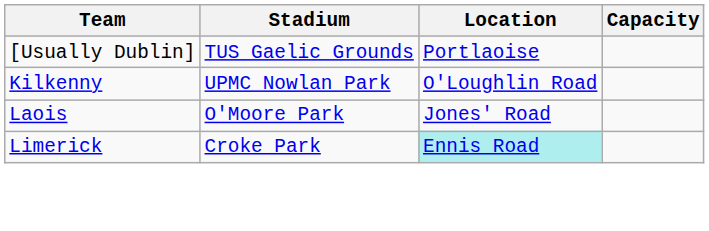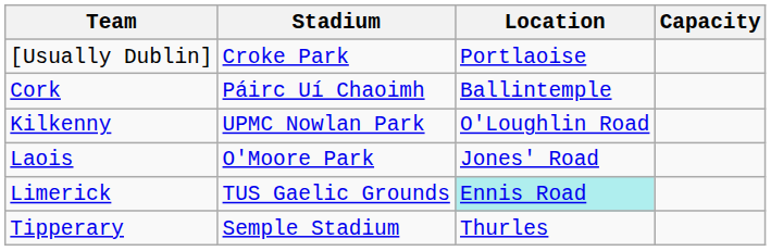[Usually Dublin] | Stadium: TUS Gaelic Grounds -> Croke Park
+ row: Cork | Páirc Uí Chaoimh | Ballintemple
Limerick | Stadium: Croke Park -> TUS Gaelic Grounds
+ row: Tipperary | Semple Stadium | Thurles
